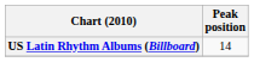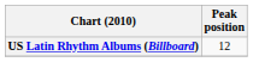US Latin Rhythm Albums (Billboard) | Peak position: 14 -> 12
